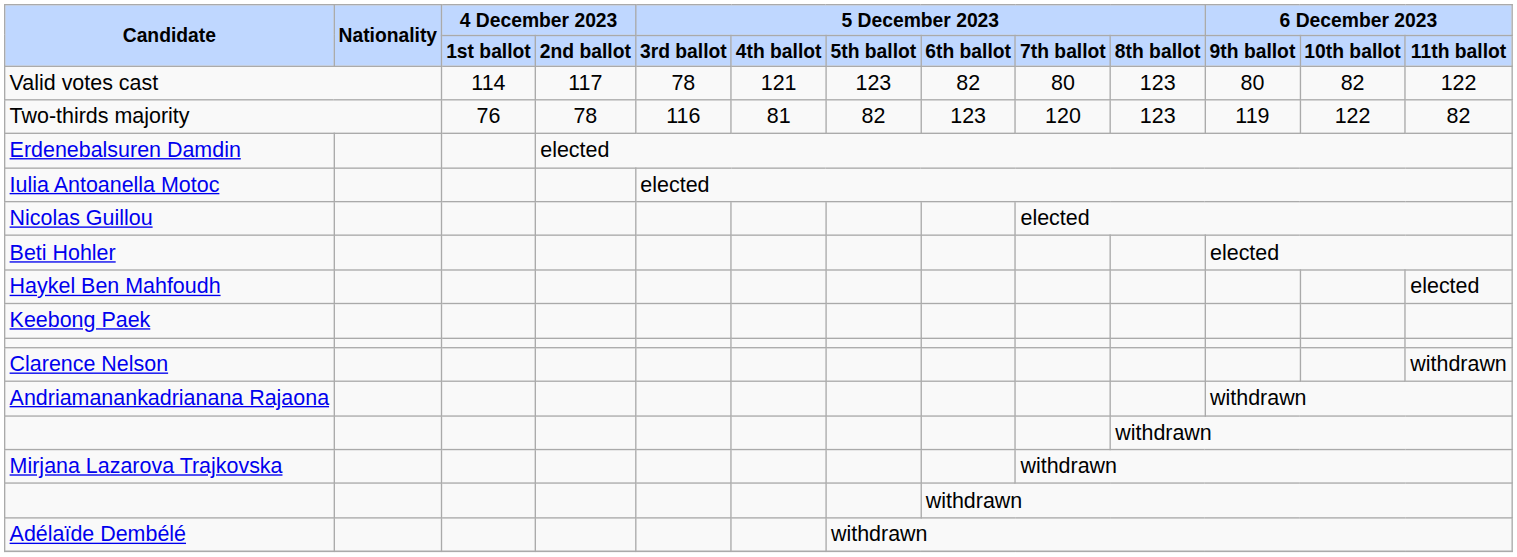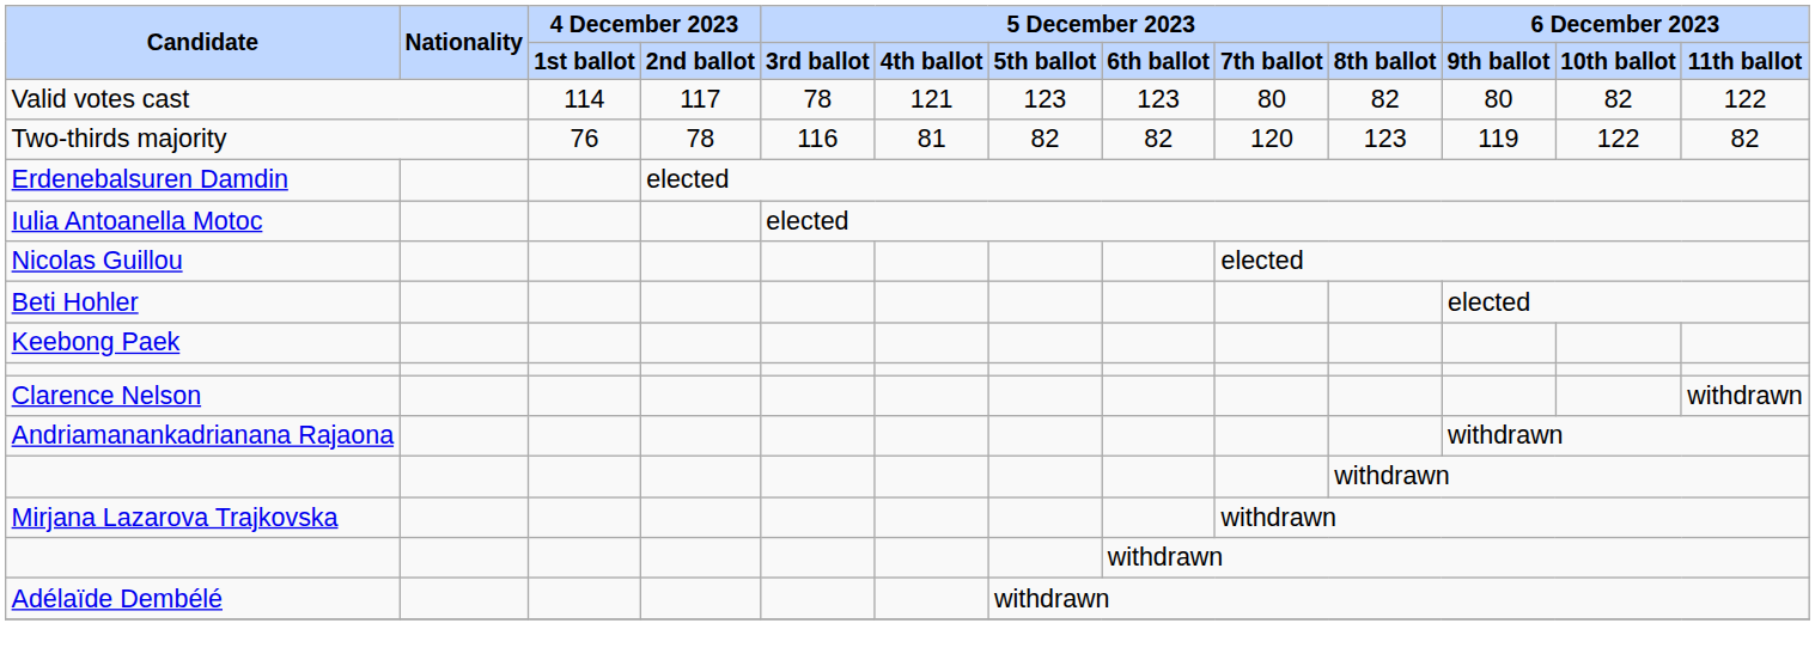Valid votes cast | column 8: 82 -> 123
Valid votes cast | column 10: 123 -> 82
Two-thirds majority | column 8: 123 -> 82
- row: Haykel Ben Mahfoudh | elected
